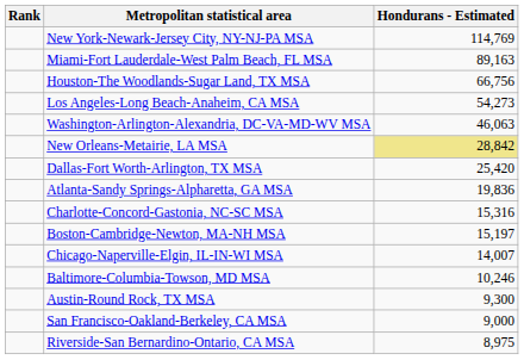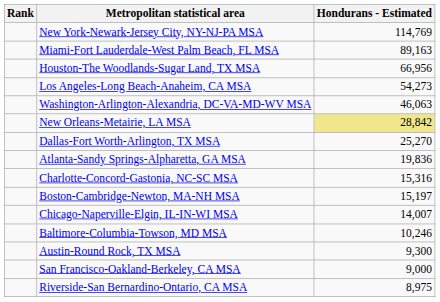Houston-The Woodlands-Sugar Land, TX MSA | Hondurans - Estimated: 66,756 -> 66,956
Dallas-Fort Worth-Arlington, TX MSA | Hondurans - Estimated: 25,420 -> 25,270
